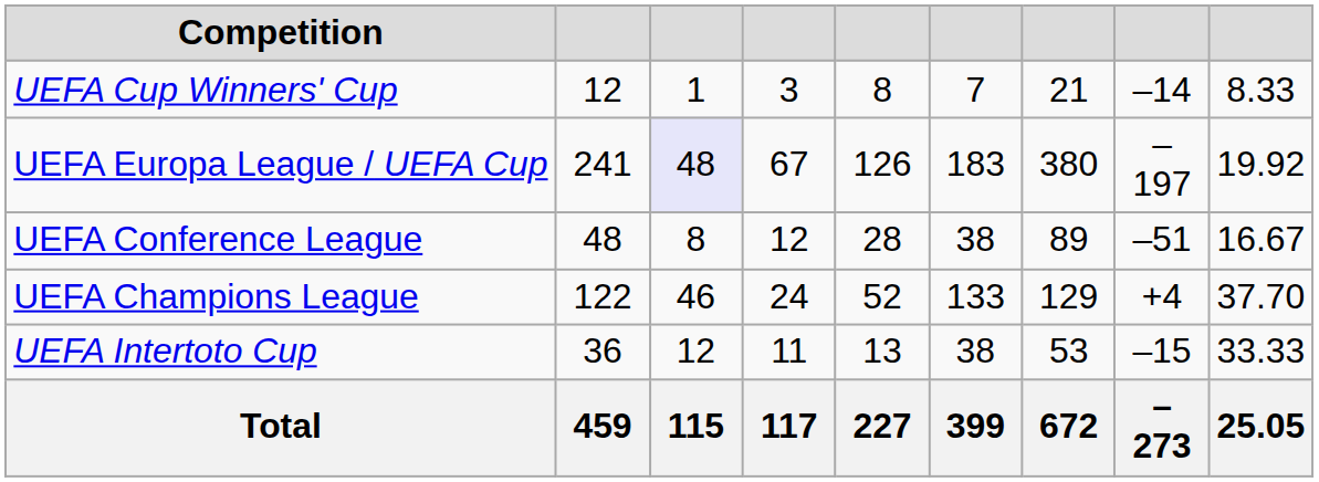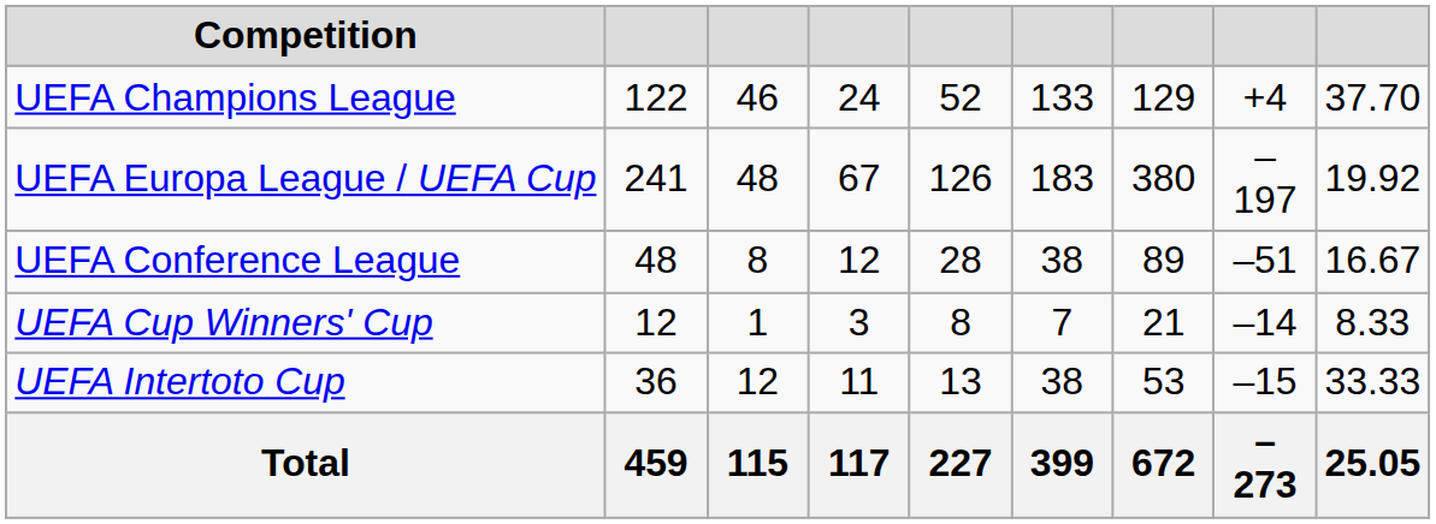rows swapped: UEFA Champions League <-> UEFA Cup Winners' Cup
UEFA Europa League / UEFA Cup | column 3: lavender background -> no background
